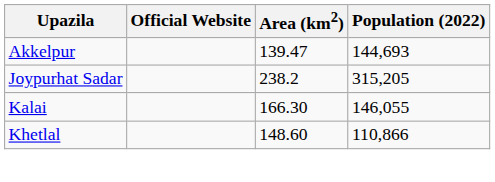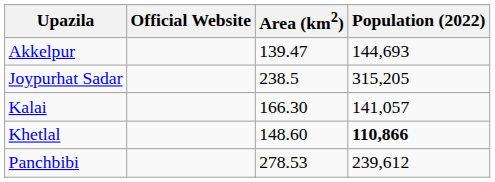Joypurhat Sadar | Area (km2): 238.2 -> 238.5
Kalai | Population (2022): 146,055 -> 141,057
Khetlal | Population (2022): normal -> bold
+ row: Panchbibi | 278.53 | 239,612
